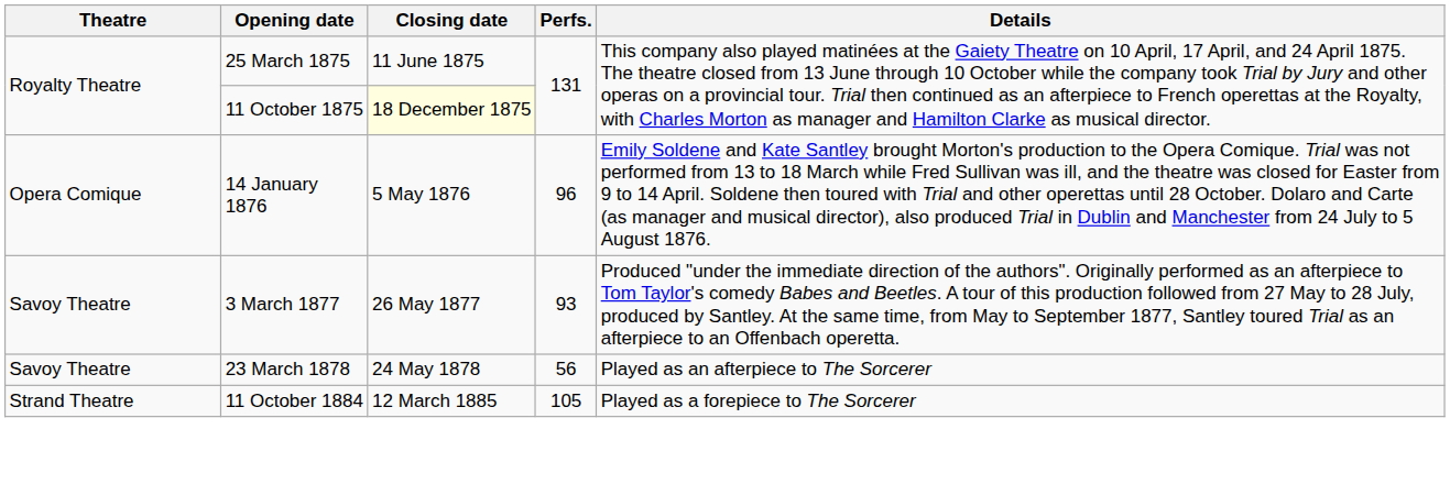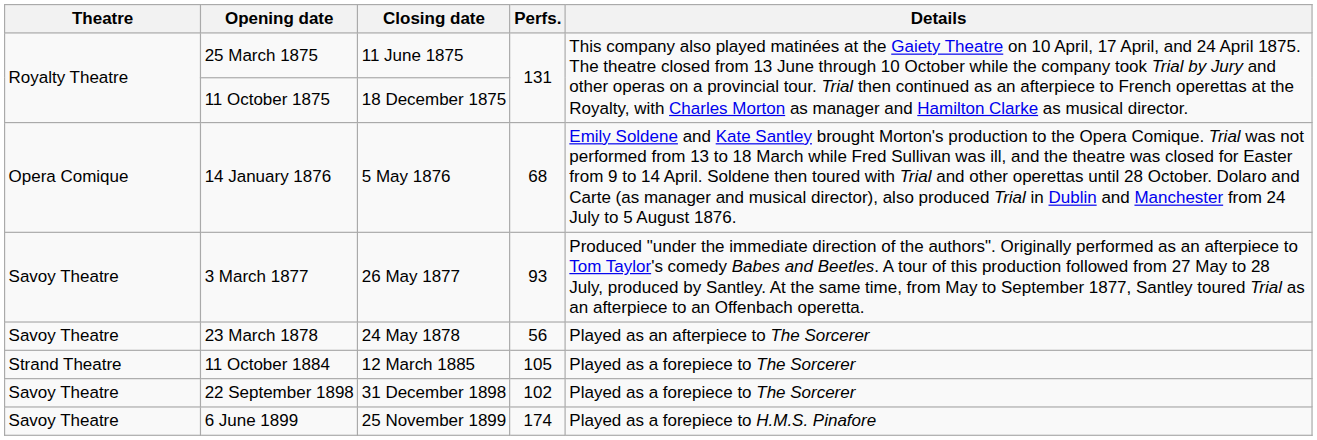11 October 1875 | Closing date: lightyellow background -> no background
14 January 1876 | Perfs.: 96 -> 68
+ row: Savoy Theatre | 22 September 1898 | 31 December 1898 | 102 | Played as a forepiece to The Sorcerer
+ row: Savoy Theatre | 6 June 1899 | 25 November 1899 | 174 | Played as a forepiece to H.M.S. Pinafore
